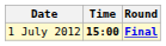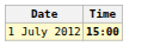- column: Round | Final
